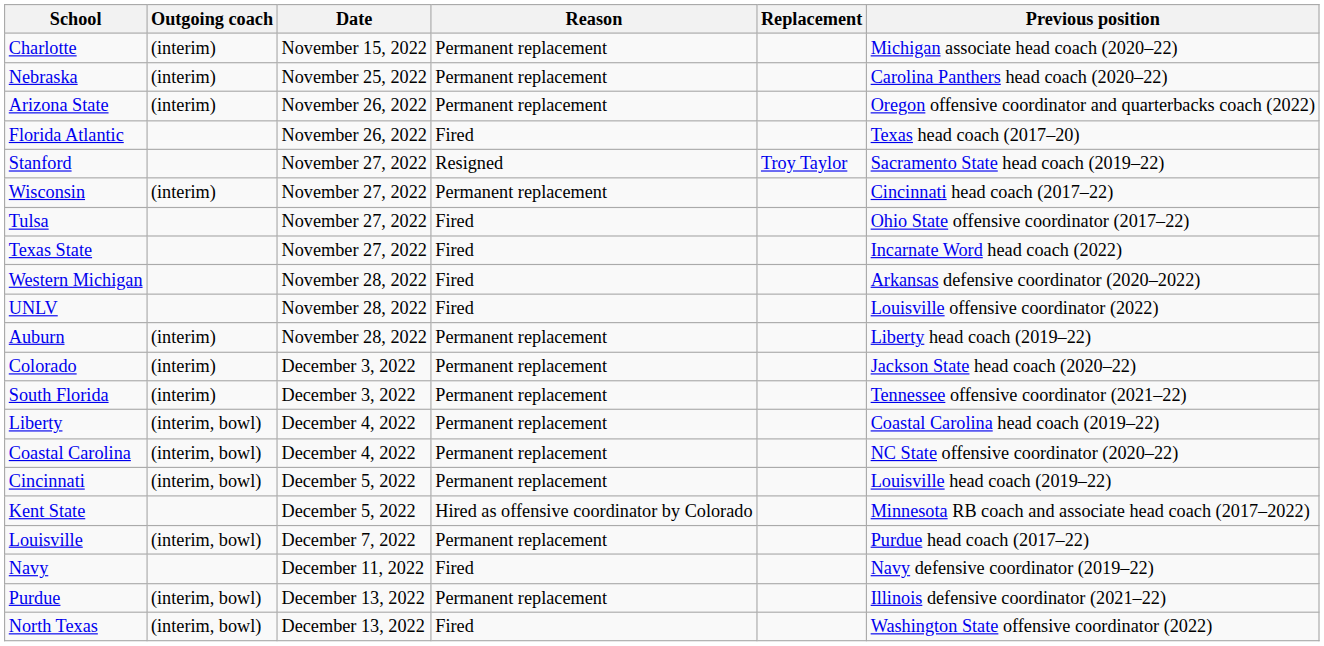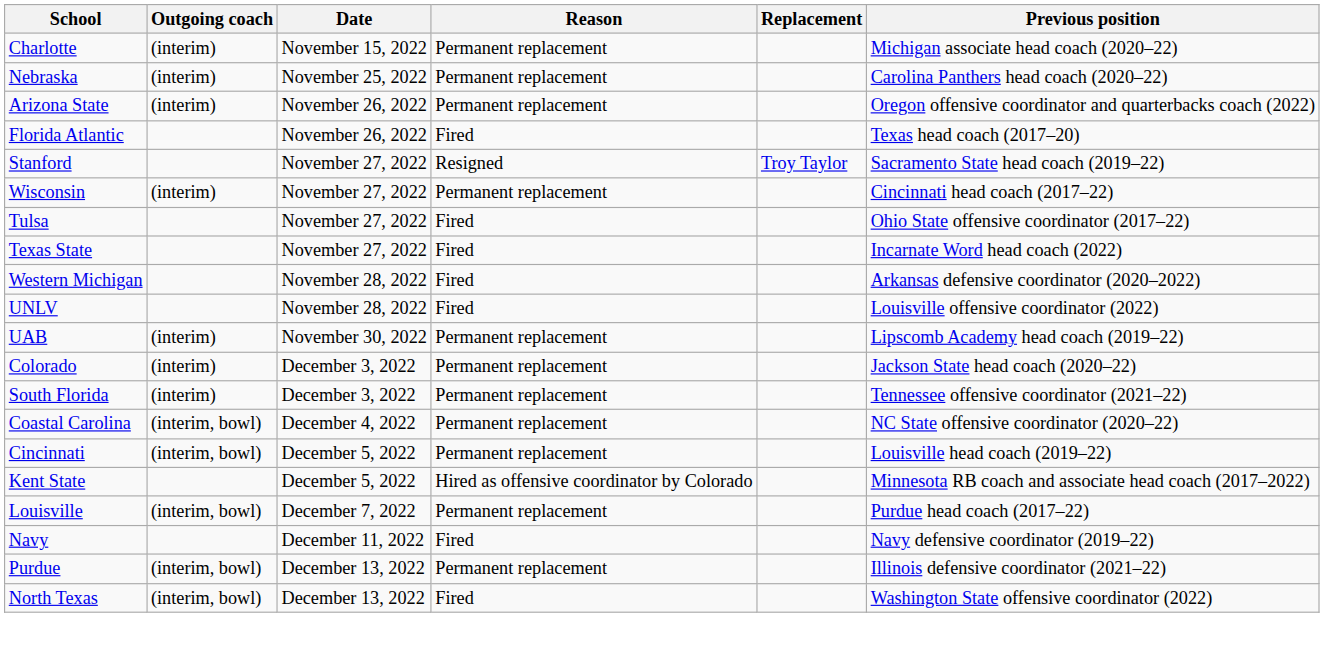- row: Auburn | (interim) | November 28, 2022 | Permanent replacement | Liberty head coach (2019–22)
+ row: UAB | (interim) | November 30, 2022 | Permanent replacement | Lipscomb Academy head coach (2019–22)
- row: Liberty | (interim, bowl) | December 4, 2022 | Permanent replacement | Coastal Carolina head coach (2019–22)
